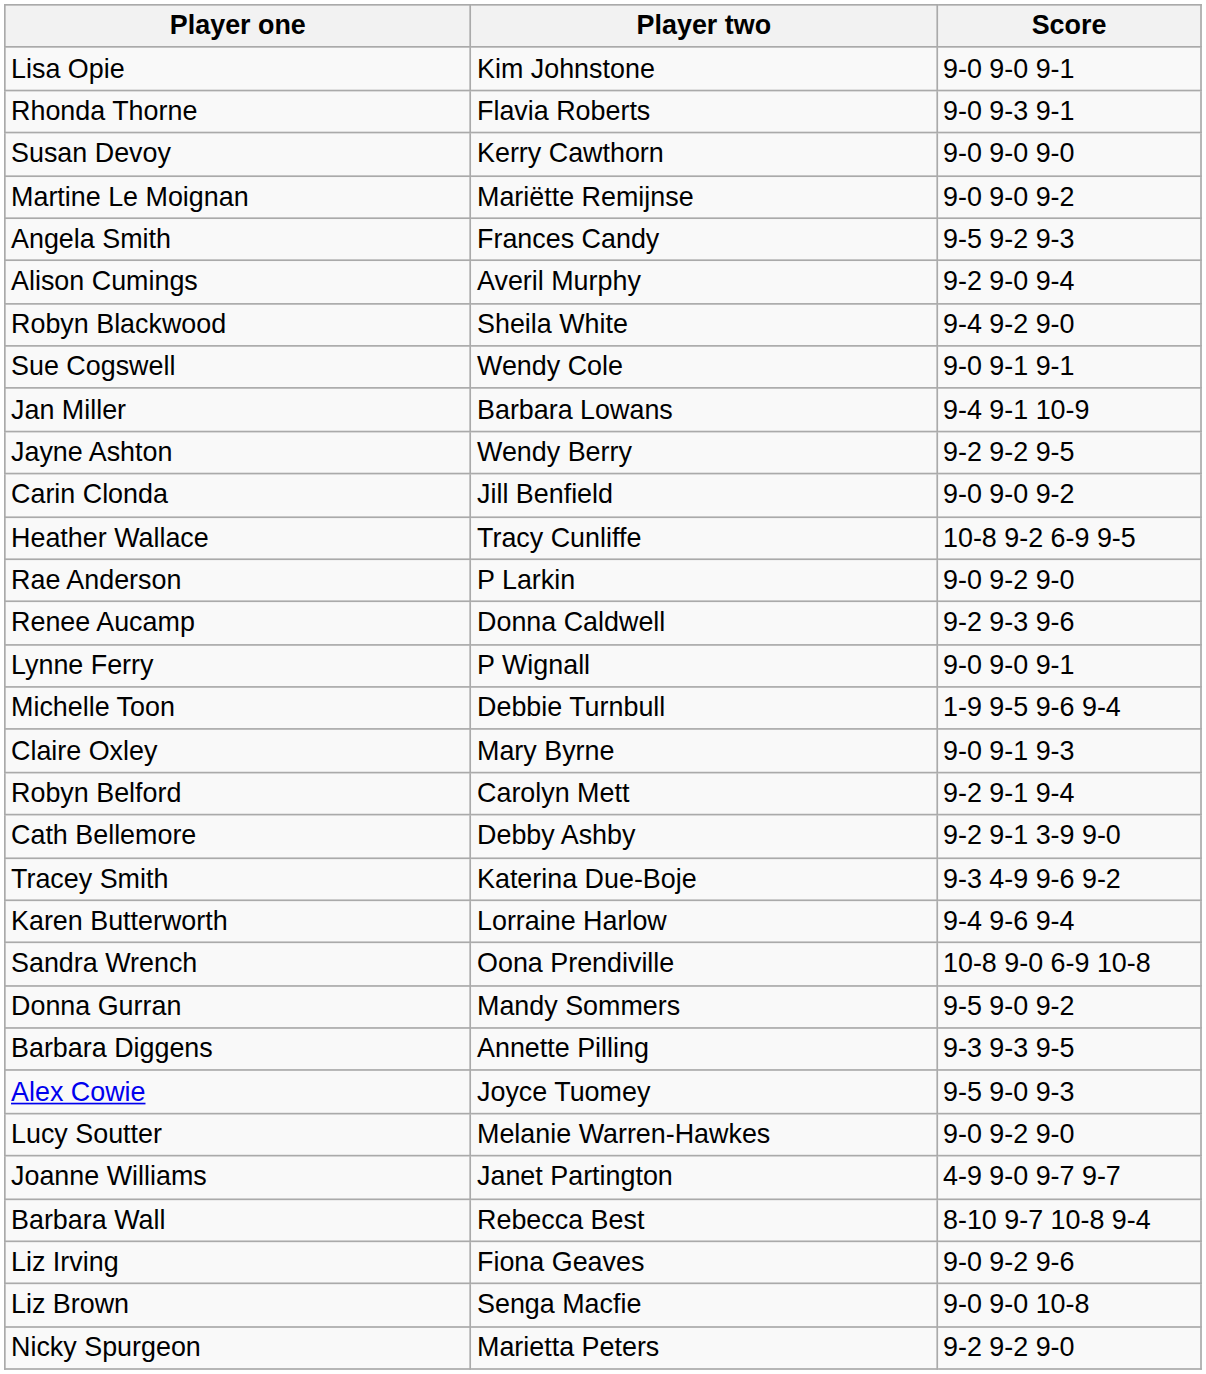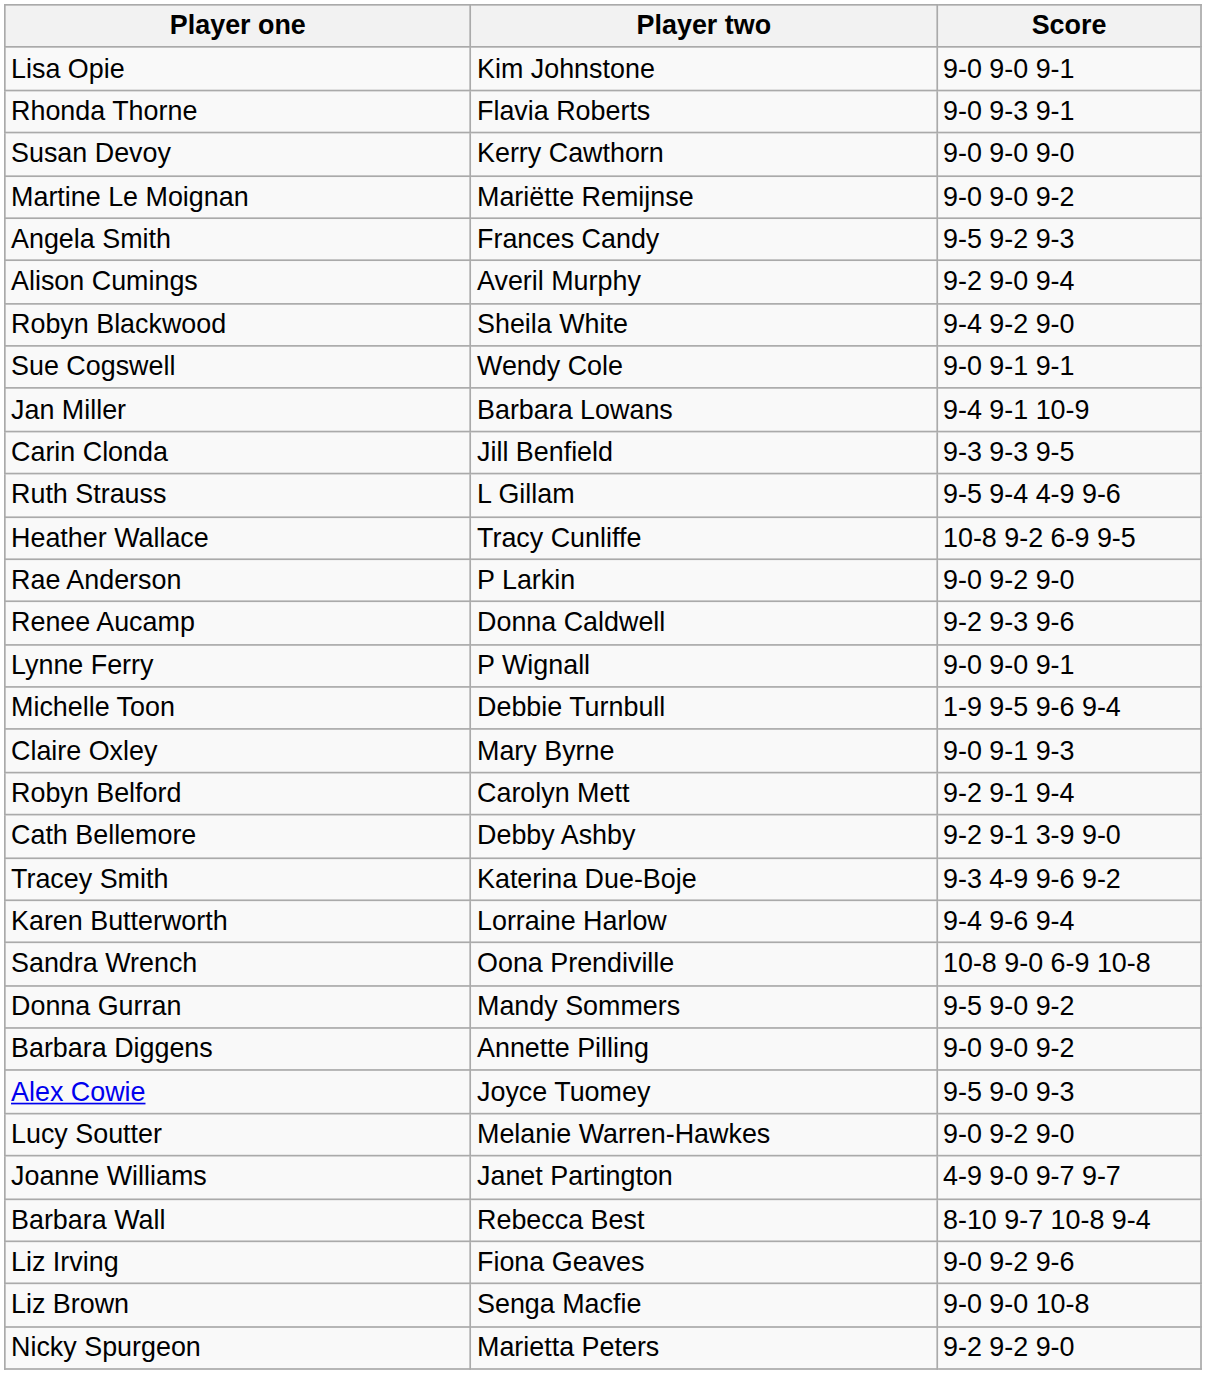- row: Jayne Ashton | Wendy Berry | 9-2 9-2 9-5
Carin Clonda | Score: 9-0 9-0 9-2 -> 9-3 9-3 9-5
+ row: Ruth Strauss | L Gillam | 9-5 9-4 4-9 9-6
Barbara Diggens | Score: 9-3 9-3 9-5 -> 9-0 9-0 9-2
